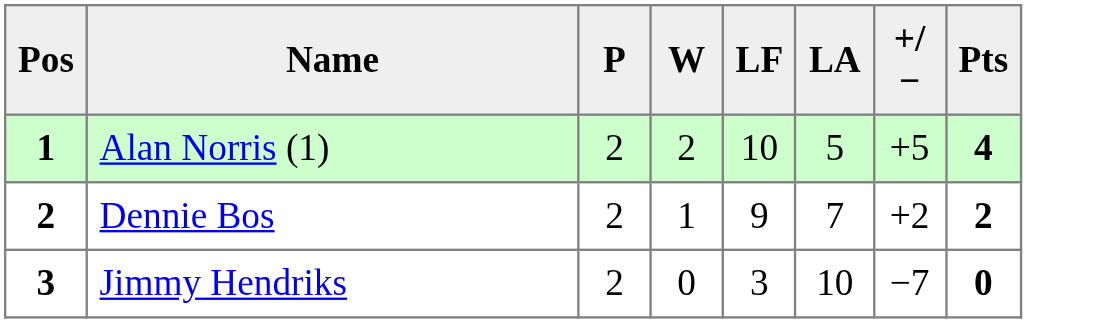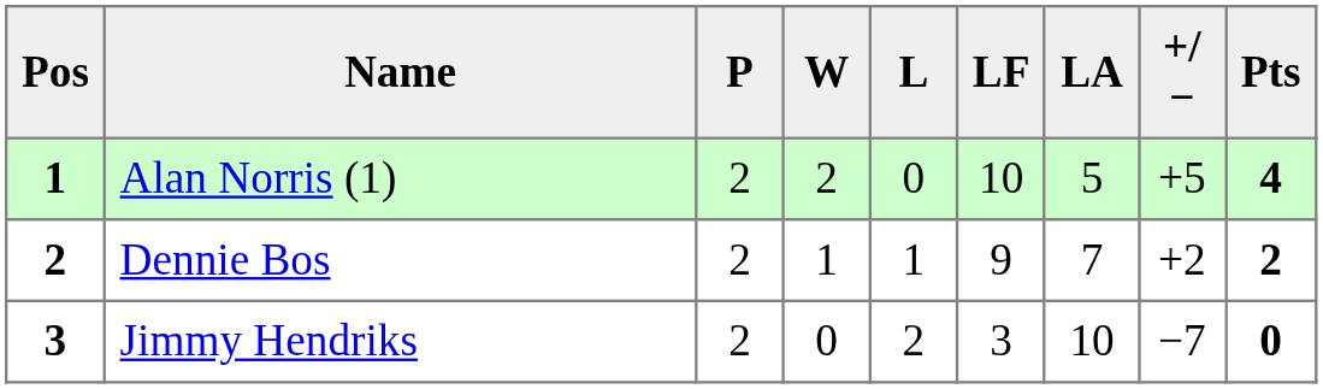+ column: L | 0 | 1 | 2
